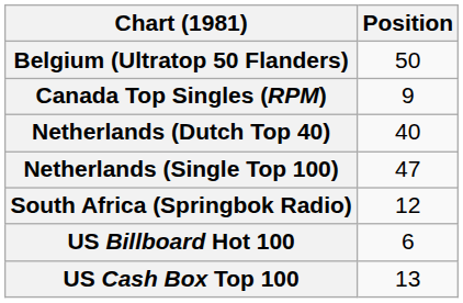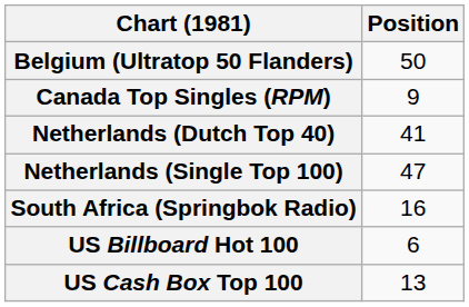Netherlands (Dutch Top 40) | Position: 40 -> 41
South Africa (Springbok Radio) | Position: 12 -> 16
